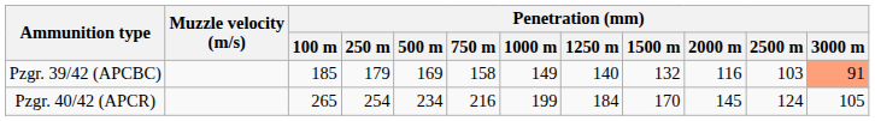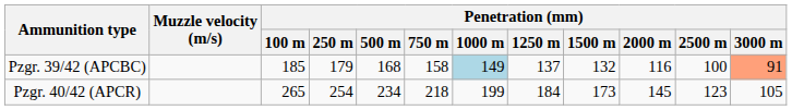Pzgr. 39/42 (APCBC) | Penetration (mm) / 500 m: 169 -> 168
Pzgr. 39/42 (APCBC) | Penetration (mm) / 1000 m: no background -> lightblue background
Pzgr. 39/42 (APCBC) | Penetration (mm) / 1250 m: 140 -> 137
Pzgr. 39/42 (APCBC) | Penetration (mm) / 2500 m: 103 -> 100
Pzgr. 40/42 (APCR) | Penetration (mm) / 750 m: 216 -> 218
Pzgr. 40/42 (APCR) | Penetration (mm) / 1500 m: 170 -> 173
Pzgr. 40/42 (APCR) | Penetration (mm) / 2500 m: 124 -> 123
